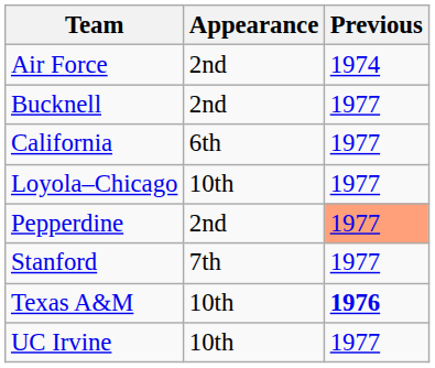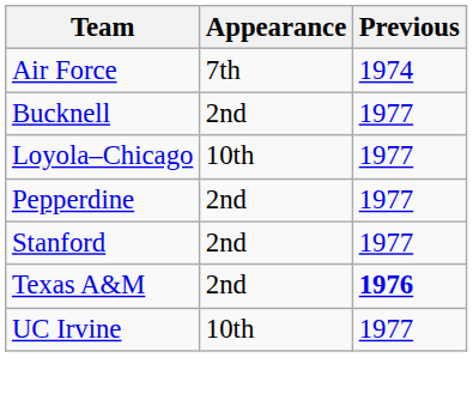Air Force | Appearance: 2nd -> 7th
- row: California | 6th | 1977
Pepperdine | Previous: lightsalmon background -> no background
Stanford | Appearance: 7th -> 2nd
Texas A&M | Appearance: 10th -> 2nd
